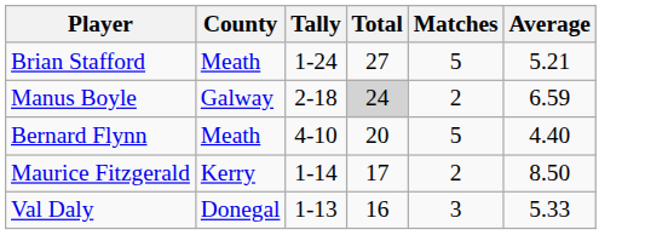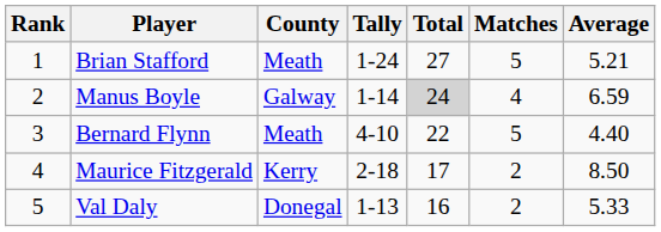+ column: Rank | 1 | 2 | 3 | 4 | 5
Manus Boyle | Tally: 2-18 -> 1-14
Manus Boyle | Matches: 2 -> 4
Bernard Flynn | Total: 20 -> 22
Maurice Fitzgerald | Tally: 1-14 -> 2-18
Val Daly | Matches: 3 -> 2
